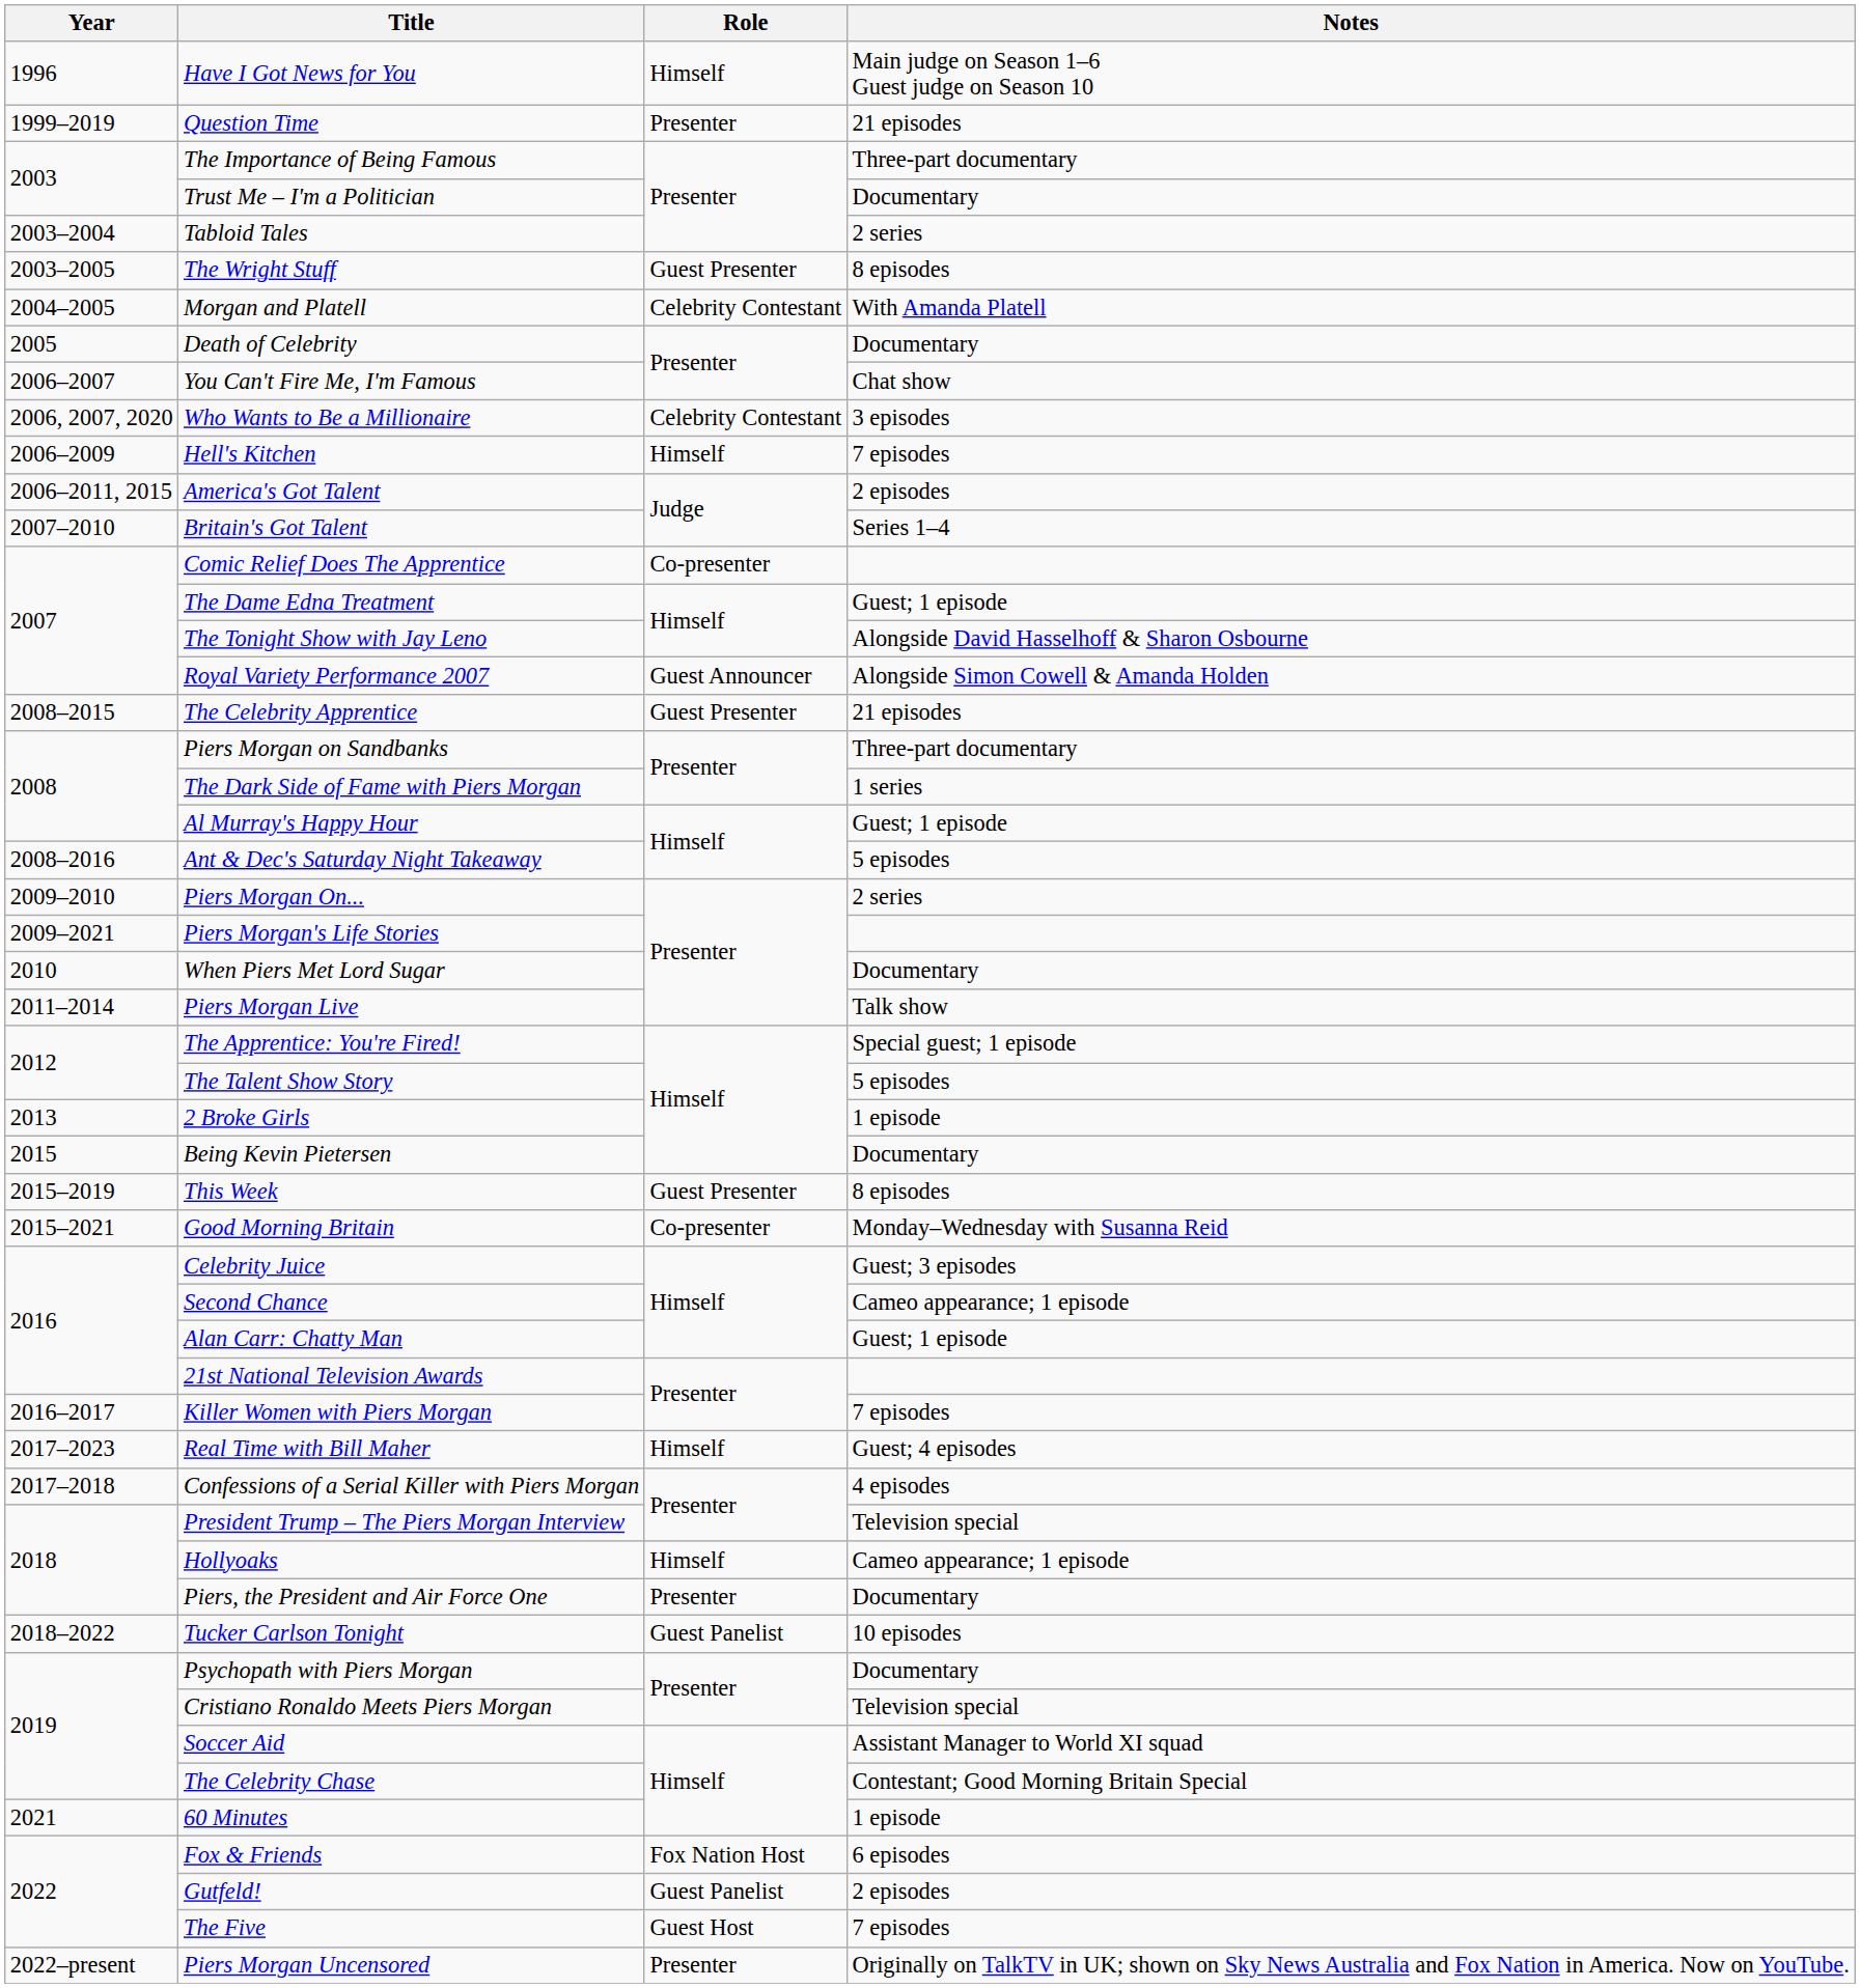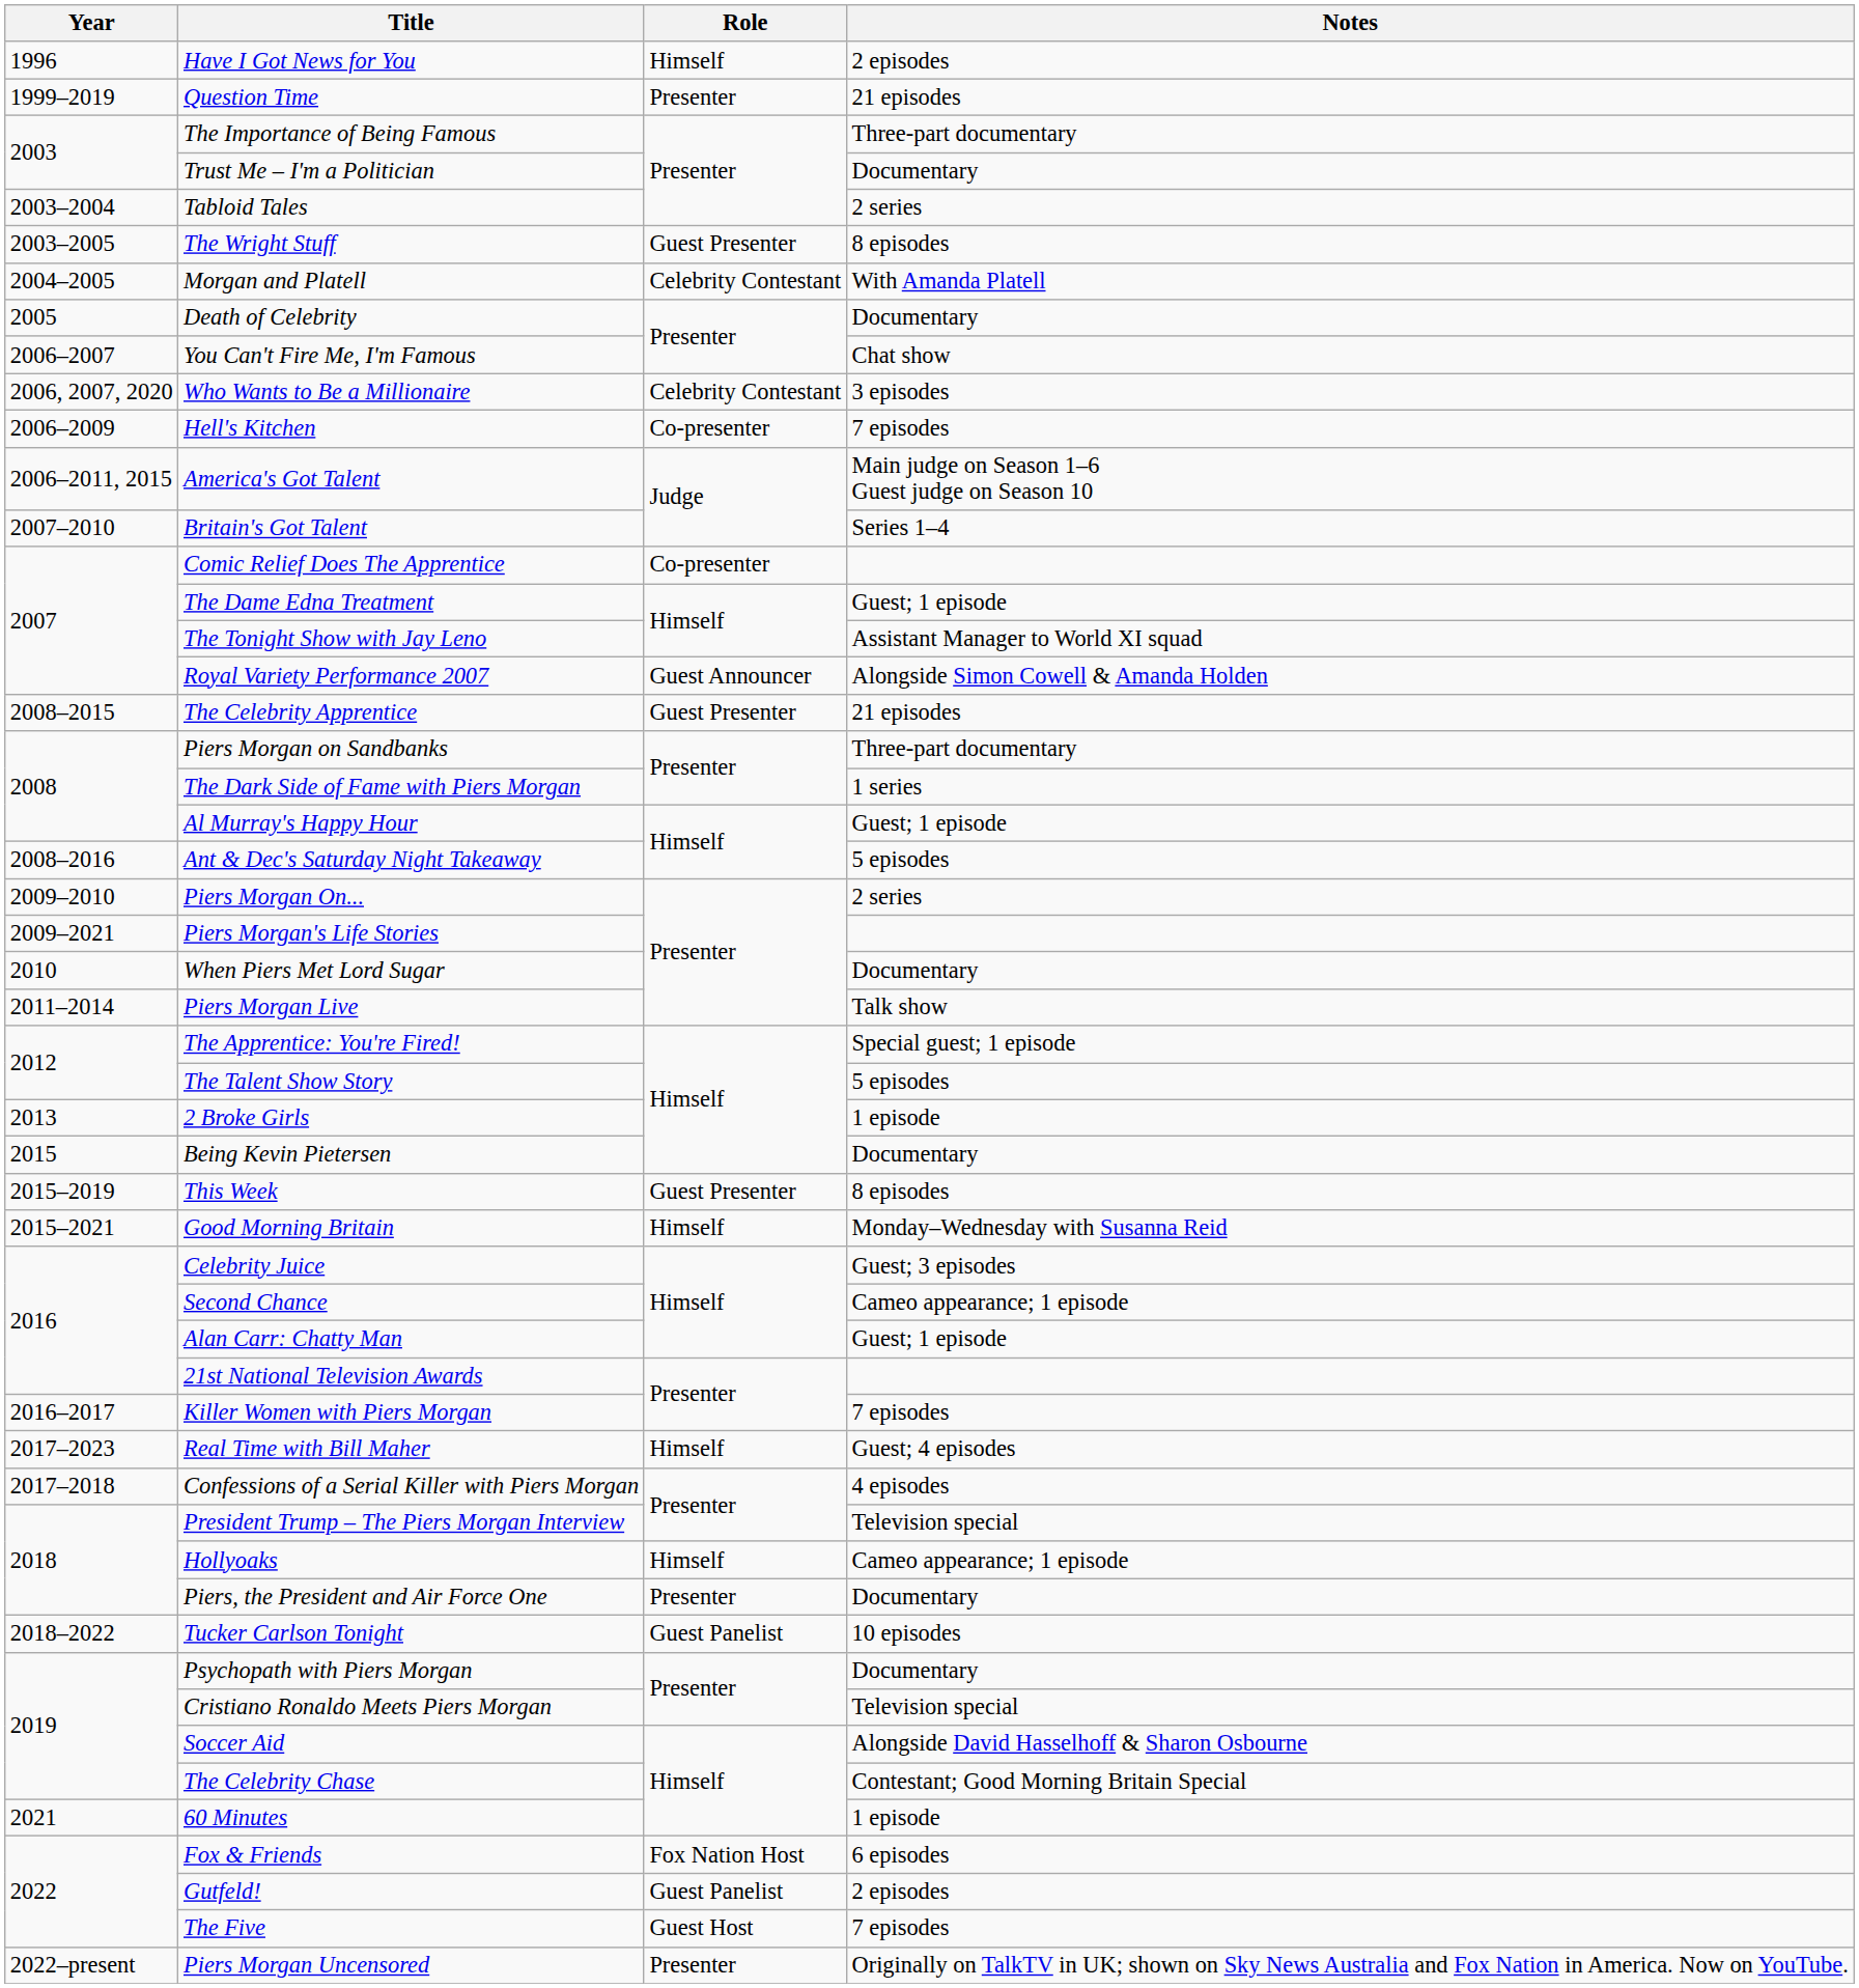Have I Got News for You | Notes: Main judge on Season 1–6 Guest judge on Season 10 -> 2 episodes
Hell's Kitchen | Role: Himself -> Co-presenter
America's Got Talent | Notes: 2 episodes -> Main judge on Season 1–6 Guest judge on Season 10
The Tonight Show with Jay Leno | Notes: Alongside David Hasselhoff & Sharon Osbourne -> Assistant Manager to World XI squad
Good Morning Britain | Role: Co-presenter -> Himself
Soccer Aid | Notes: Assistant Manager to World XI squad -> Alongside David Hasselhoff & Sharon Osbourne
